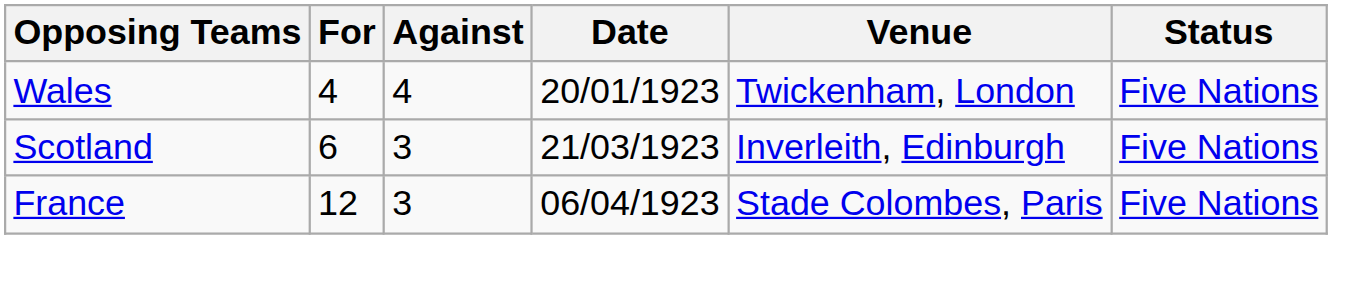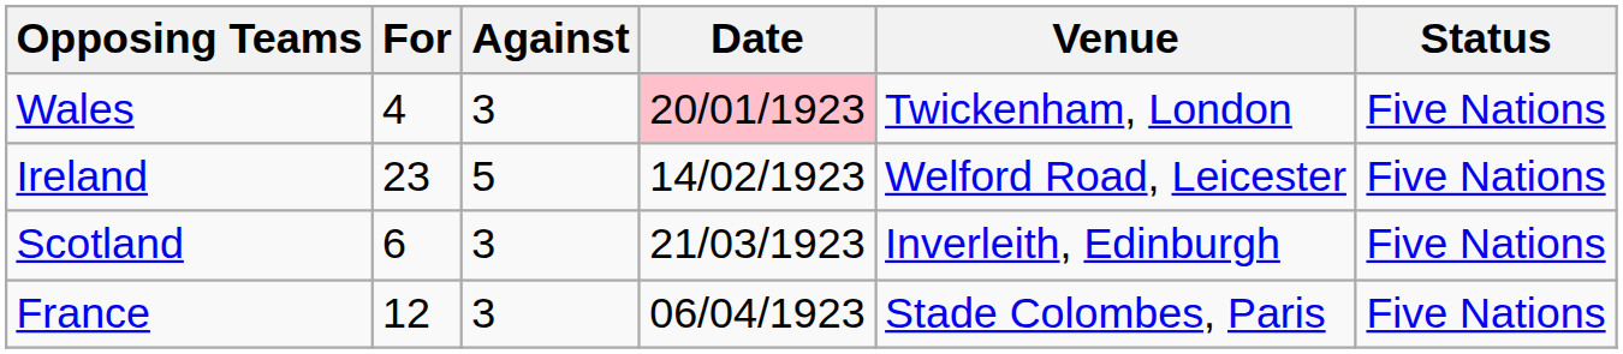Wales | Against: 4 -> 3
Wales | Date: no background -> pink background
+ row: Ireland | 23 | 5 | 14/02/1923 | Welford Road, Leicester | Five Nations
